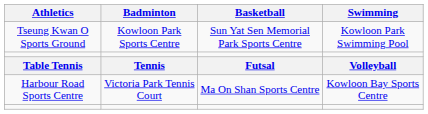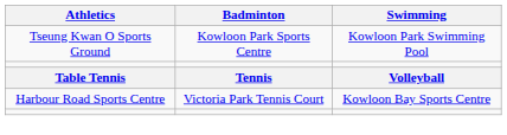- column: Basketball | Sun Yat Sen Memorial Park Sports Centre | Futsal | Ma On Shan Sports Centre
